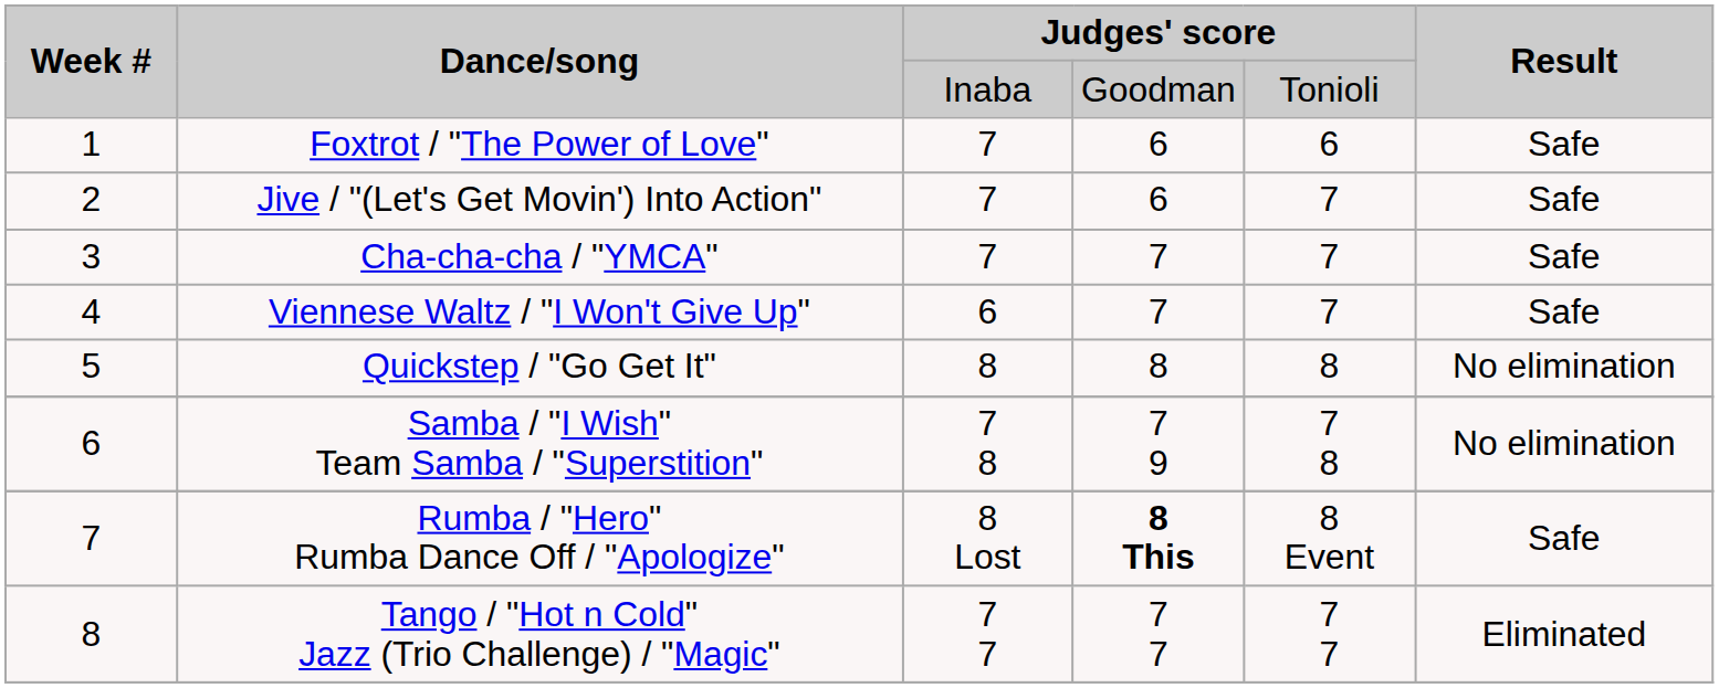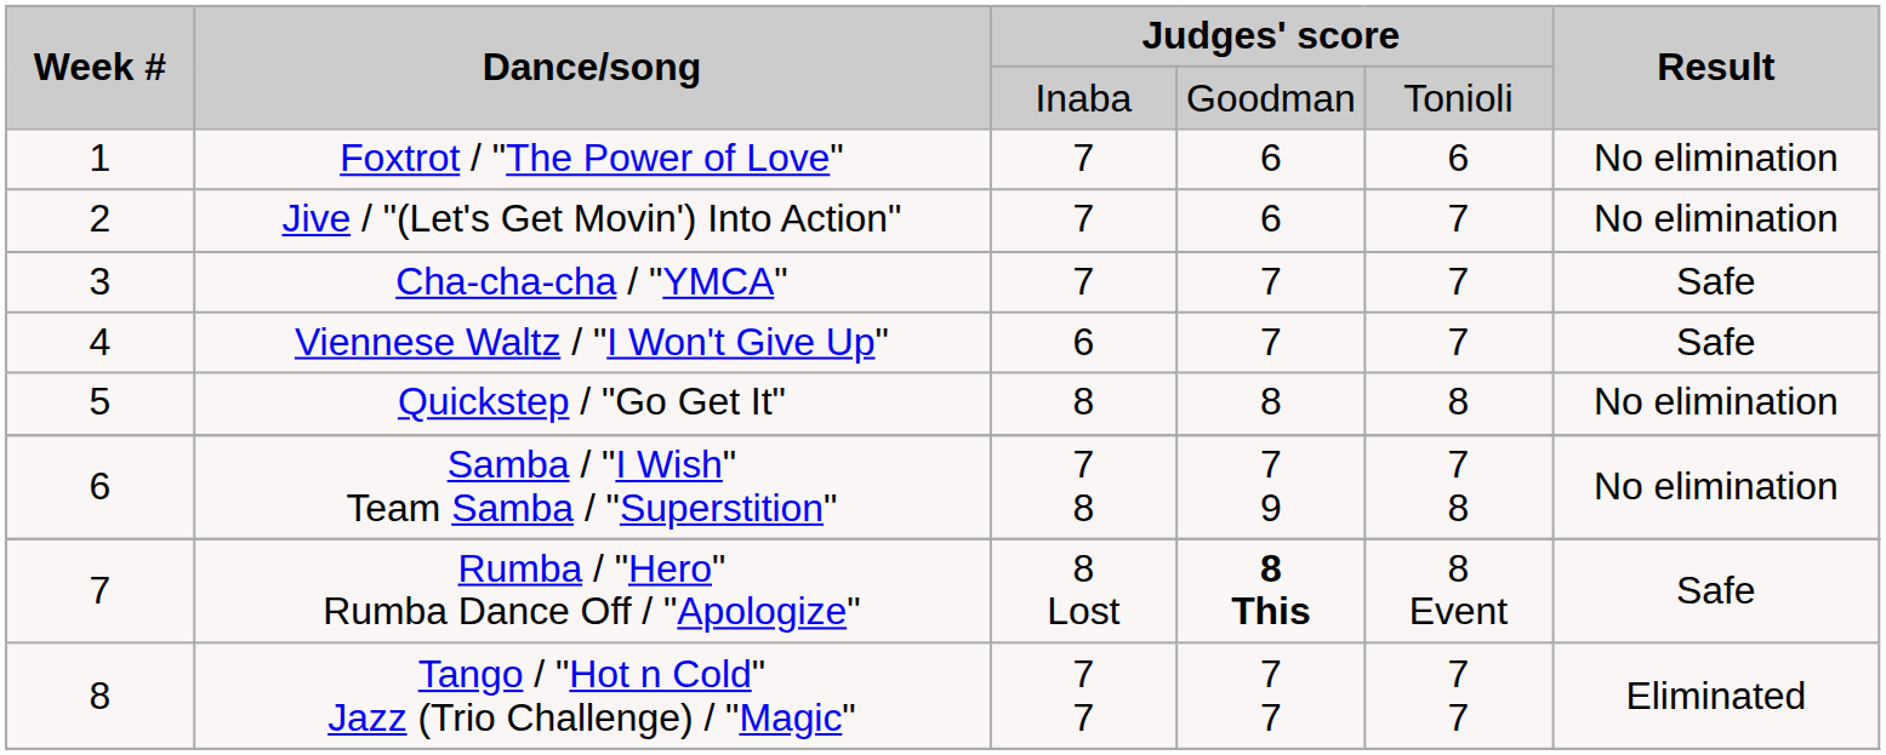Foxtrot / "The Power of Love" | Result: Safe -> No elimination
Jive / "(Let's Get Movin') Into Action" | Result: Safe -> No elimination
